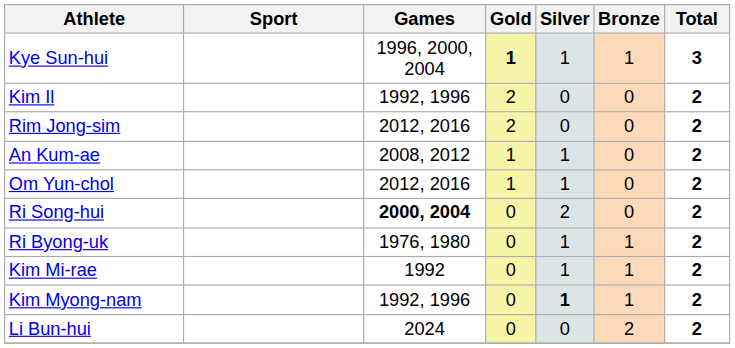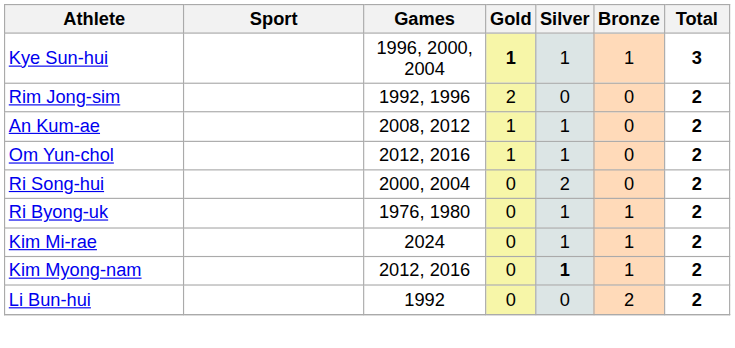- row: Kim Il | 1992, 1996 | 2 | 0 | 0 | 2
Rim Jong-sim | Games: 2012, 2016 -> 1992, 1996
Ri Song-hui | Games: bold -> normal
Kim Mi-rae | Games: 1992 -> 2024
Kim Myong-nam | Games: 1992, 1996 -> 2012, 2016
Li Bun-hui | Games: 2024 -> 1992
